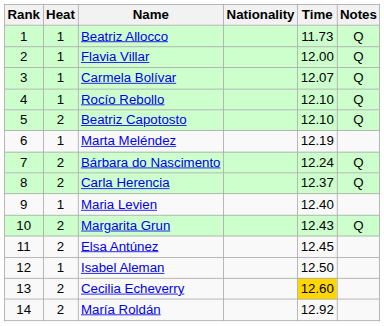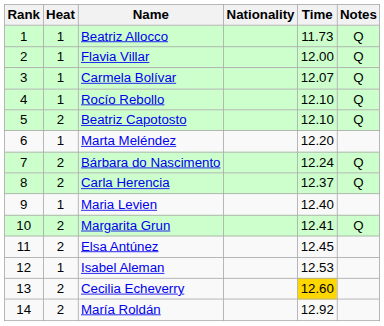Marta Meléndez | Time: 12.19 -> 12.20
Margarita Grun | Time: 12.43 -> 12.41
Isabel Aleman | Time: 12.50 -> 12.53
